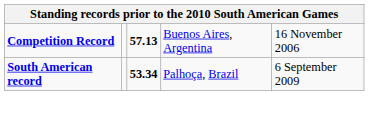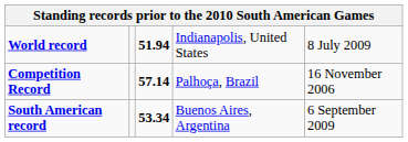+ row: World record | 51.94 | Indianapolis, United States | 8 July 2009
Competition Record | column 3: 57.13 -> 57.14
Competition Record | column 4: Buenos Aires, Argentina -> Palhoça, Brazil
South American record | column 4: Palhoça, Brazil -> Buenos Aires, Argentina
